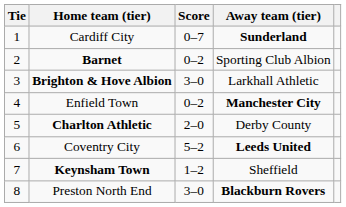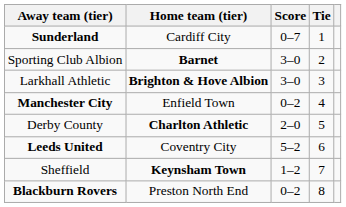columns swapped: Tie <-> Away team (tier)
Barnet | Score: 0–2 -> 3–0
Preston North End | Score: 3–0 -> 0–2
